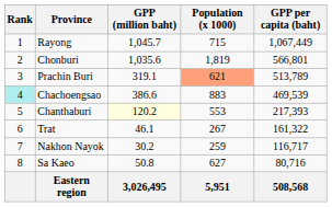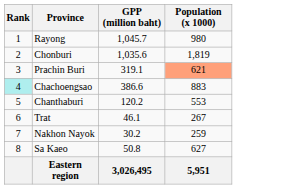- column: GPP per capita (baht) | 1,067,449 | 566,801 | 513,789 | 469,539 | 217,393 | 161,322 | 116,717 | 80,716 | 508,568
Rayong | Population (x 1000): 715 -> 980
Chanthaburi | GPP (million baht): lightyellow background -> no background
